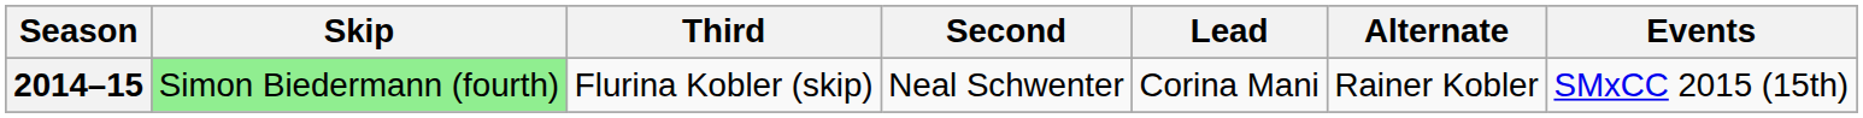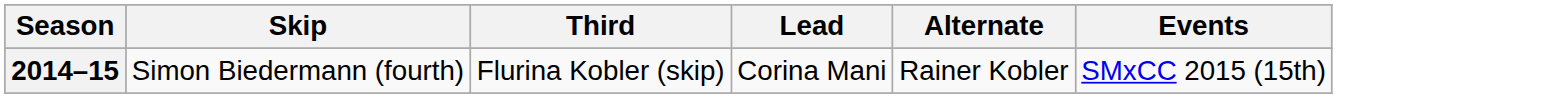- column: Second | Neal Schwenter
2014–15 | Skip: lightgreen background -> no background
